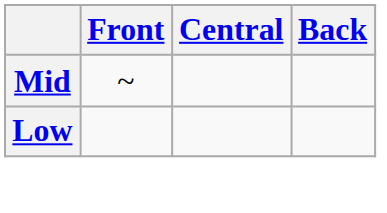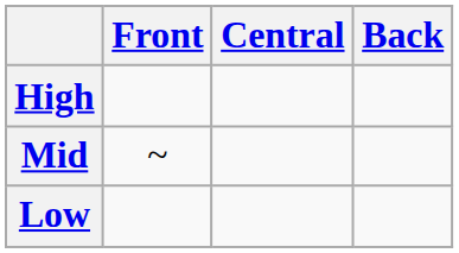+ row: High
